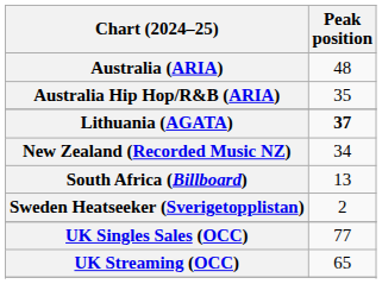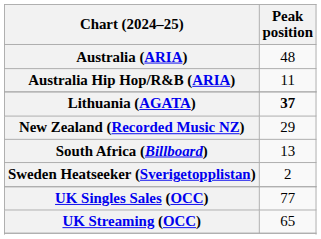Australia Hip Hop/R&B (ARIA) | Peak position: 35 -> 11
New Zealand (Recorded Music NZ) | Peak position: 34 -> 29
